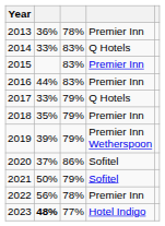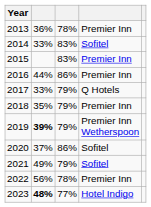2014 | column 4: Q Hotels -> Sofitel
2016 | column 3: 83% -> 86%
2019 | column 2: normal -> bold
2021 | column 2: 50% -> 49%
